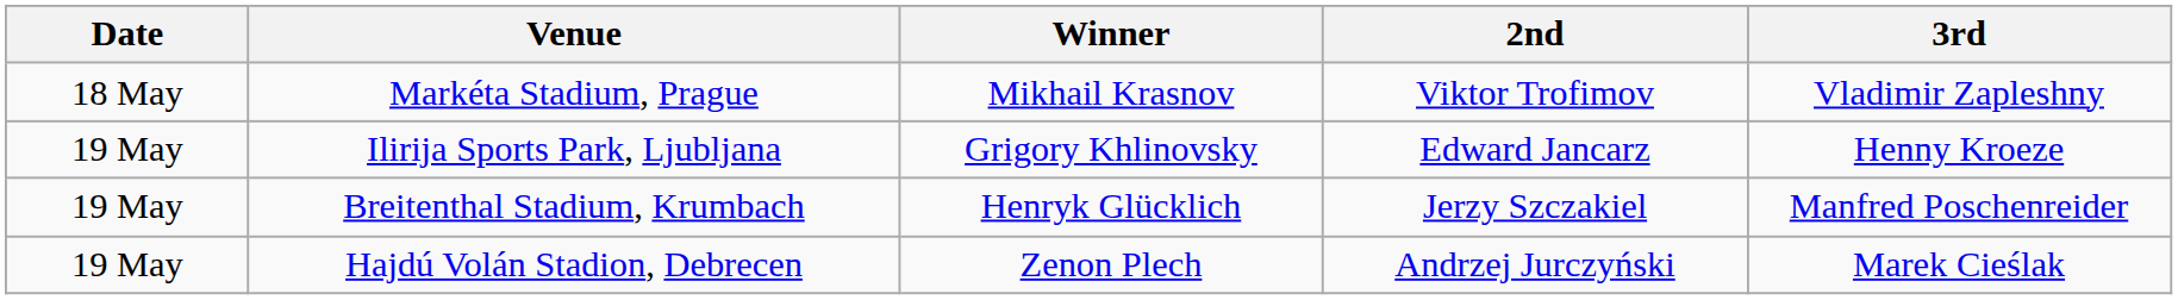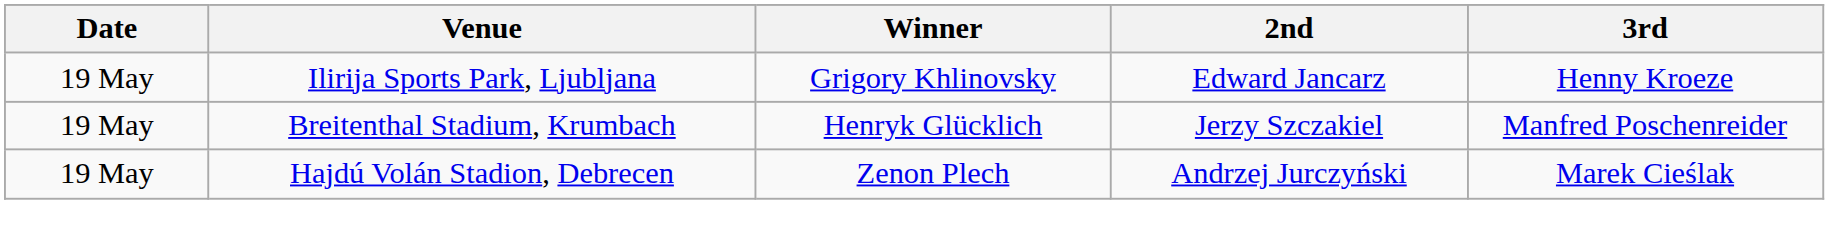- row: 18 May | Markéta Stadium, Prague | Mikhail Krasnov | Viktor Trofimov | Vladimir Zapleshny
